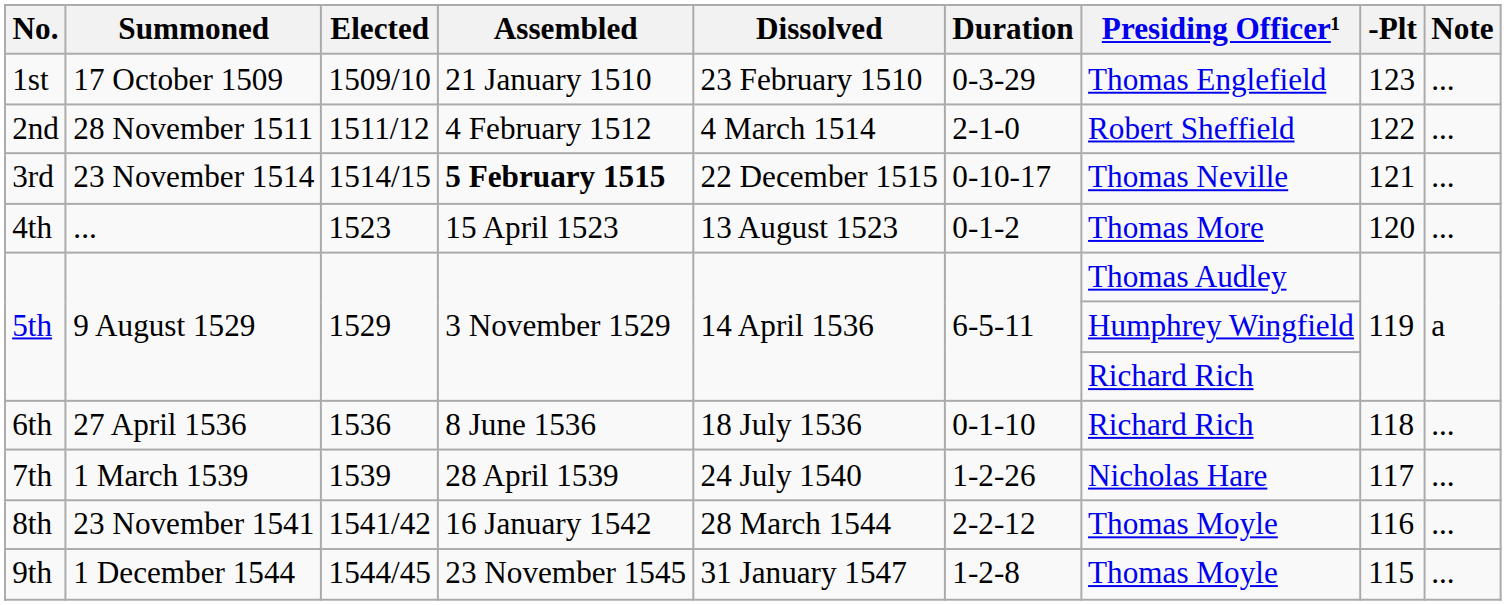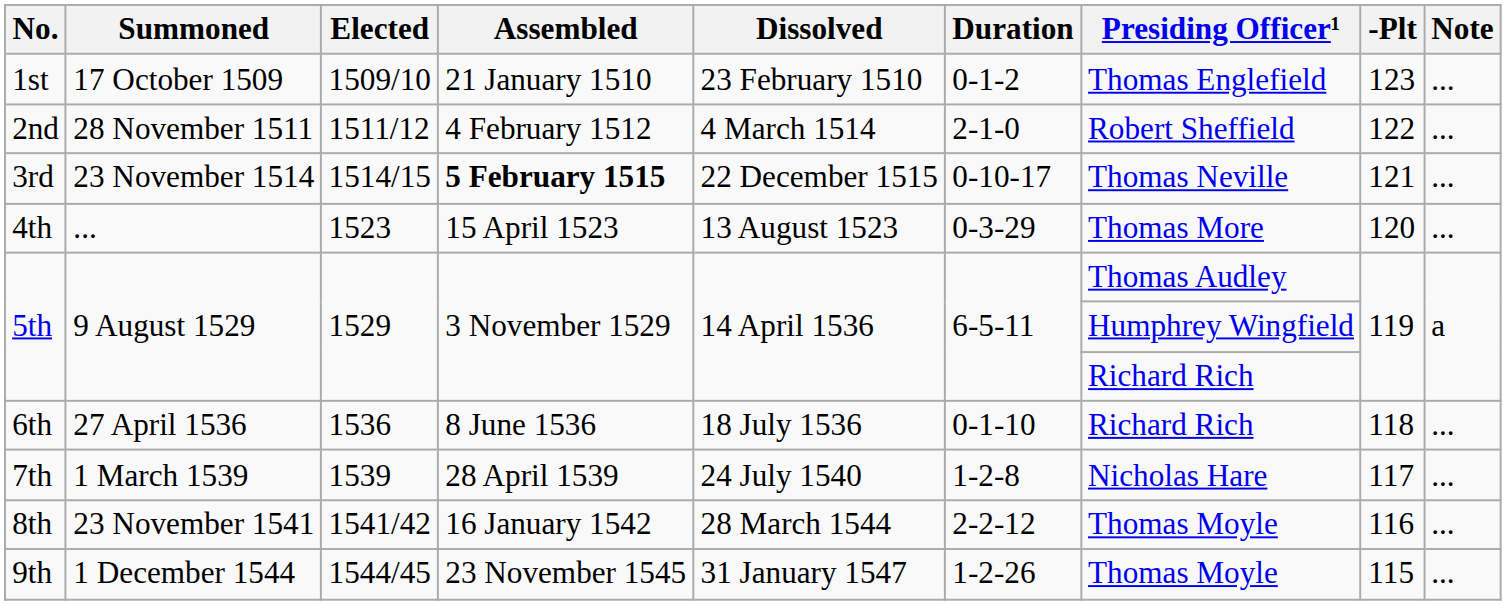1st | Duration: 0-3-29 -> 0-1-2
4th | Duration: 0-1-2 -> 0-3-29
7th | Duration: 1-2-26 -> 1-2-8
9th | Duration: 1-2-8 -> 1-2-26
